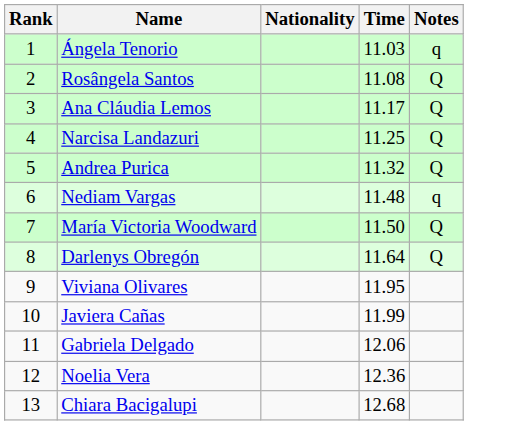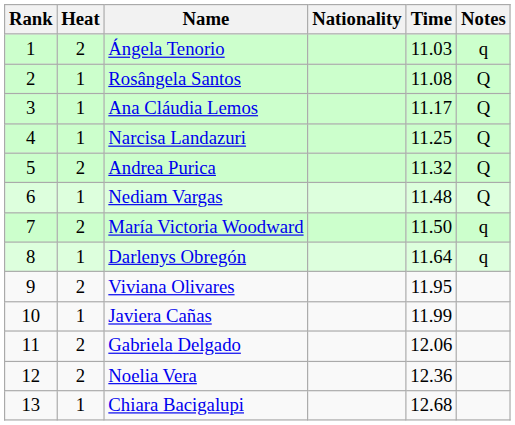+ column: Heat | 2 | 1 | 1 | 1 | 2 | 1 | 2 | 1 | 2 | 1 | 2 | 2 | 1
Nediam Vargas | Notes: q -> Q
María Victoria Woodward | Notes: Q -> q
Darlenys Obregón | Notes: Q -> q
